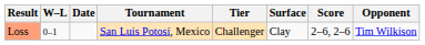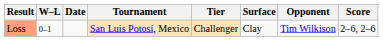columns swapped: Opponent <-> Score
